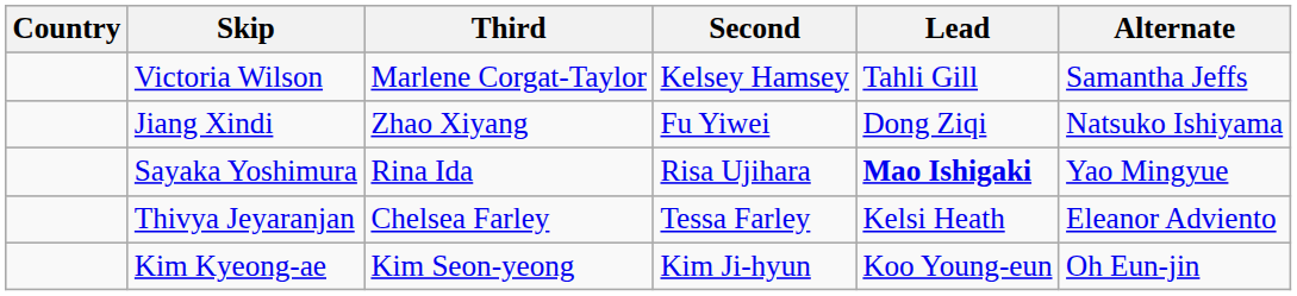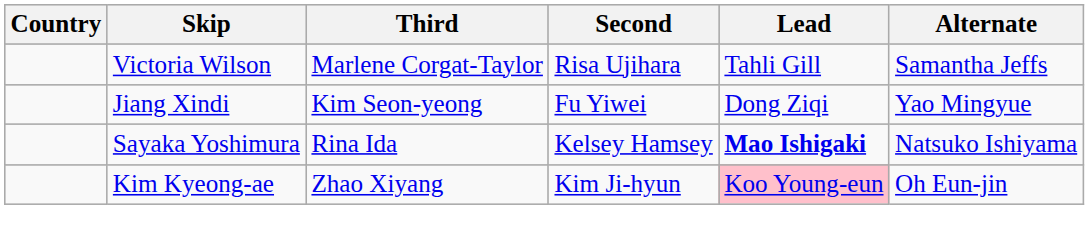Victoria Wilson | Second: Kelsey Hamsey -> Risa Ujihara
Jiang Xindi | Third: Zhao Xiyang -> Kim Seon-yeong
Jiang Xindi | Alternate: Natsuko Ishiyama -> Yao Mingyue
Sayaka Yoshimura | Second: Risa Ujihara -> Kelsey Hamsey
Sayaka Yoshimura | Alternate: Yao Mingyue -> Natsuko Ishiyama
- row: Thivya Jeyaranjan | Chelsea Farley | Tessa Farley | Kelsi Heath | Eleanor Adviento
Kim Kyeong-ae | Third: Kim Seon-yeong -> Zhao Xiyang
Kim Kyeong-ae | Lead: no background -> pink background
